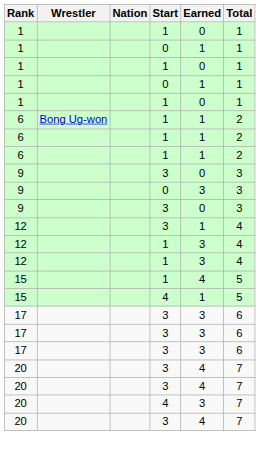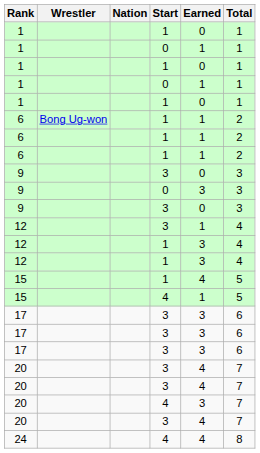+ row: 24 | 4 | 4 | 8
